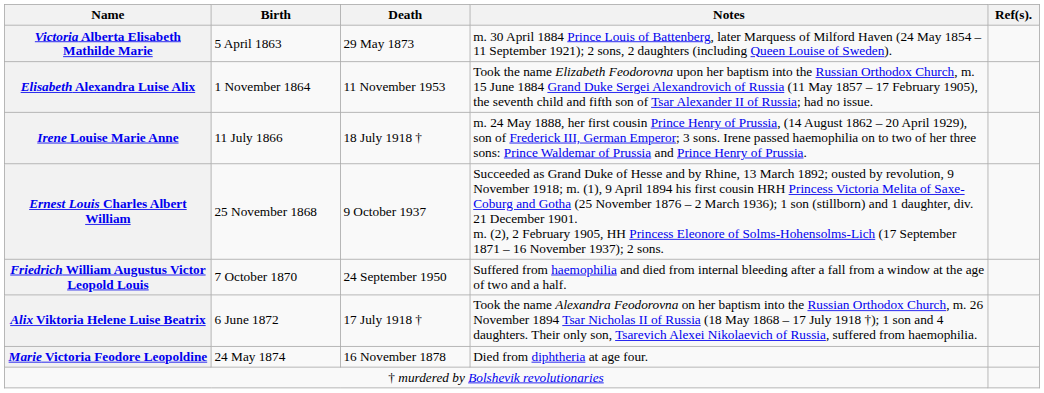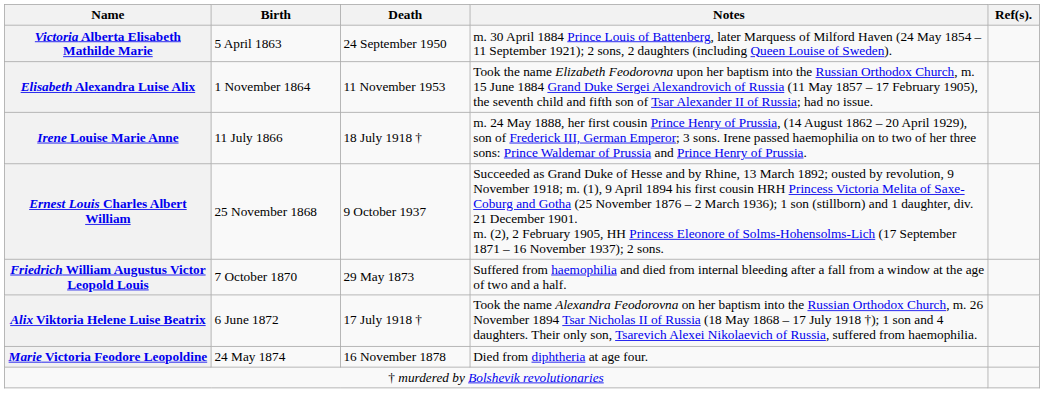Victoria Alberta Elisabeth Mathilde Marie | Death: 29 May 1873 -> 24 September 1950
Friedrich William Augustus Victor Leopold Louis | Death: 24 September 1950 -> 29 May 1873
